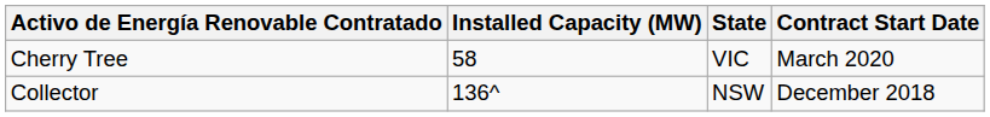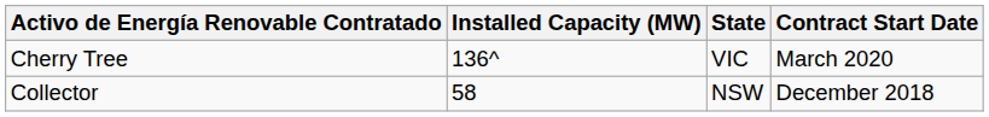Cherry Tree | Installed Capacity (MW): 58 -> 136^
Collector | Installed Capacity (MW): 136^ -> 58
